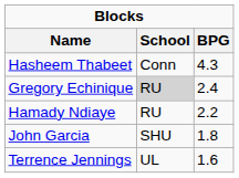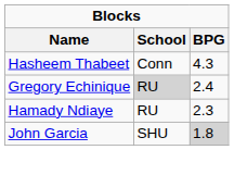Hamady Ndiaye | BPG: 2.2 -> 2.3
John Garcia | BPG: no background -> lightgrey background
- row: Terrence Jennings | UL | 1.6
